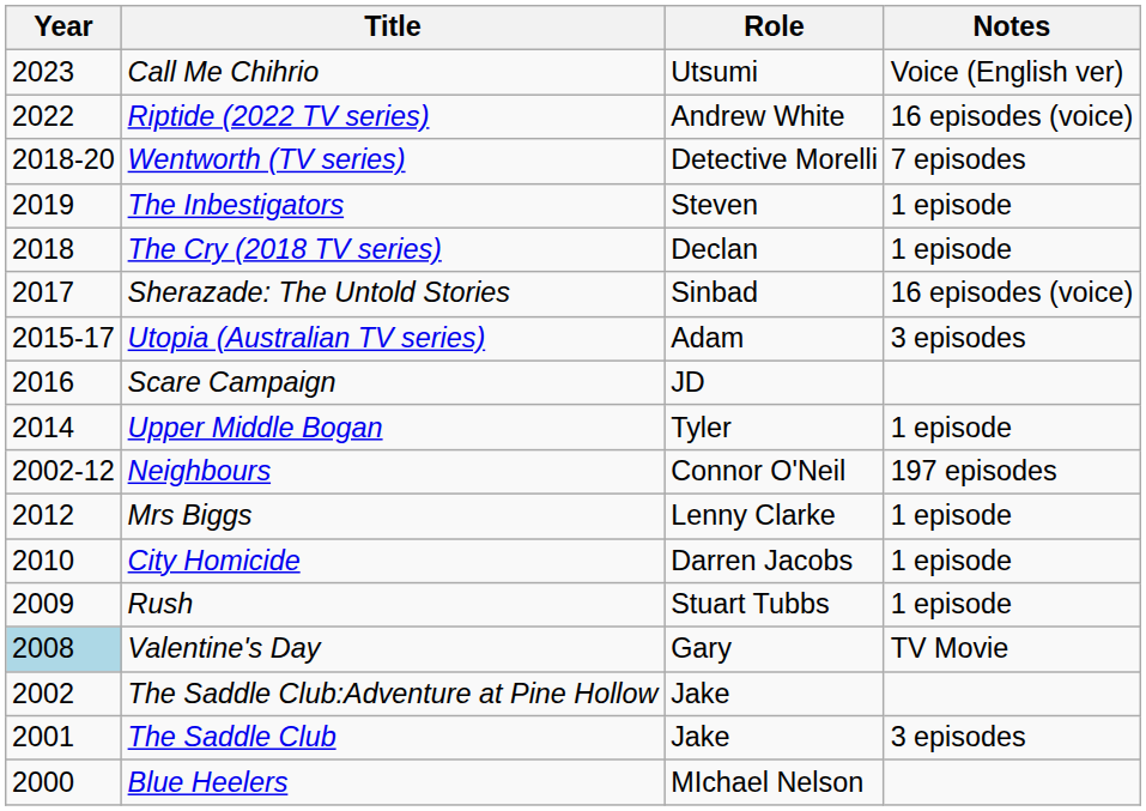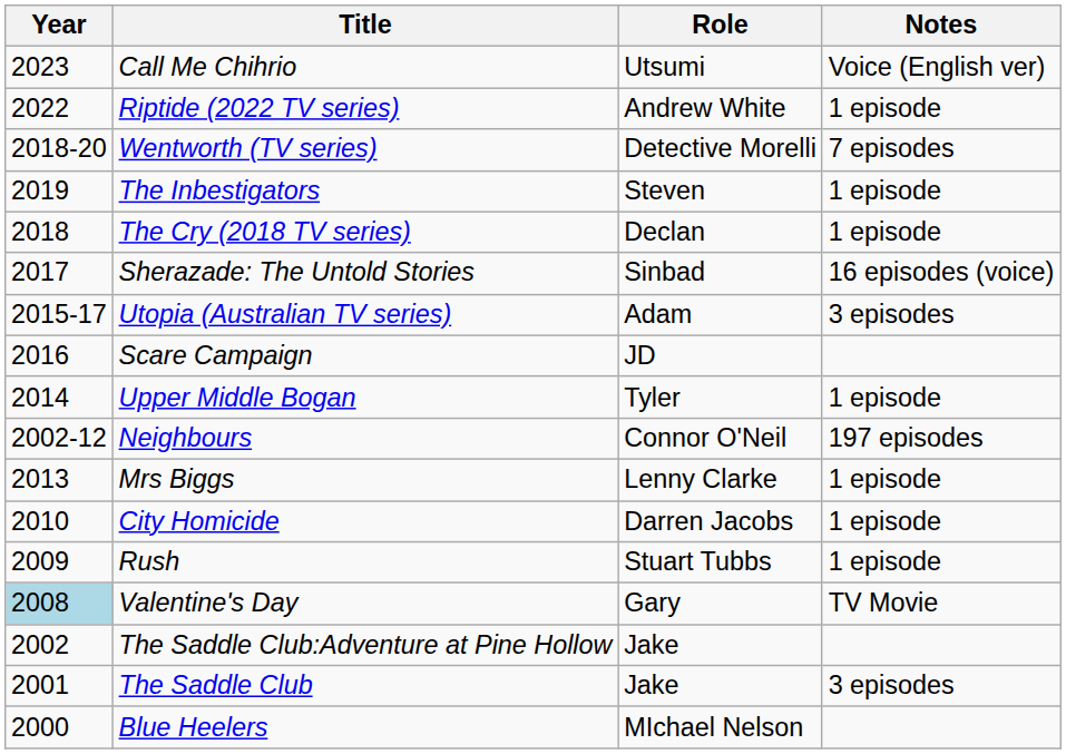Riptide (2022 TV series) | Notes: 16 episodes (voice) -> 1 episode
Mrs Biggs | Year: 2012 -> 2013
